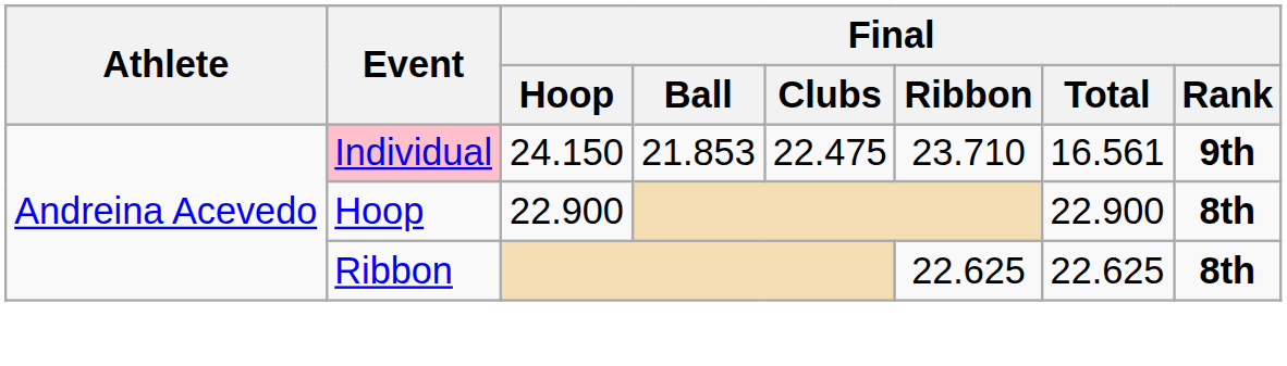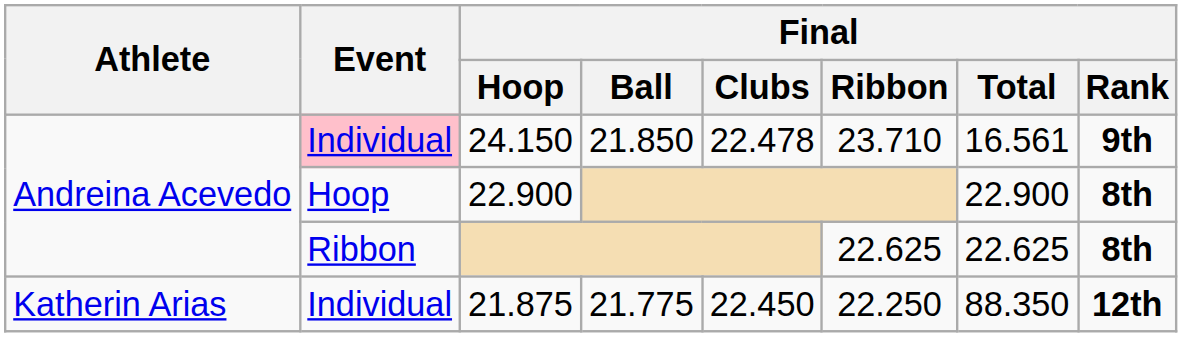24.150 | Final / Ball: 21.853 -> 21.850
24.150 | Final / Clubs: 22.475 -> 22.478
+ row: Katherin Arias | Individual | 21.875 | 21.775 | 22.450 | 22.250 | 88.350 | 12th
